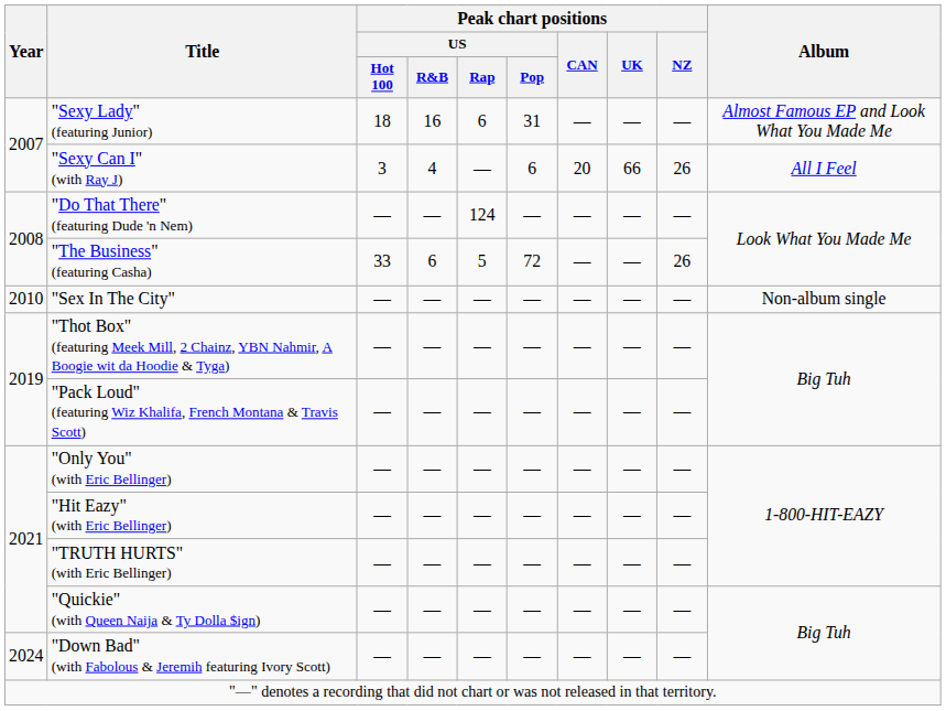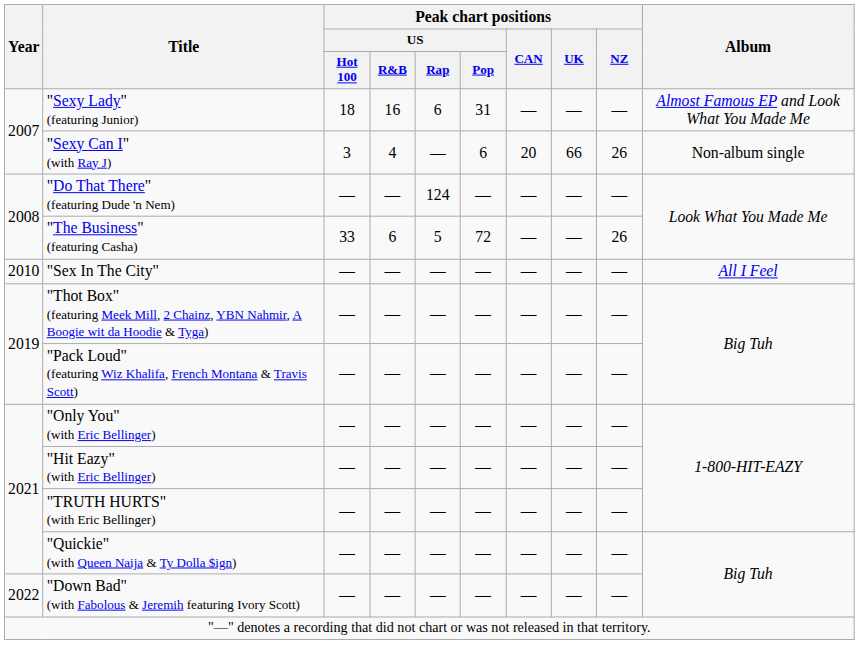"Sexy Can I" (with Ray J) | Album: All I Feel -> Non-album single
"Sex In The City" | Album: Non-album single -> All I Feel
"Down Bad" (with Fabolous & Jeremih featuring Ivory Scott) | Year: 2024 -> 2022
